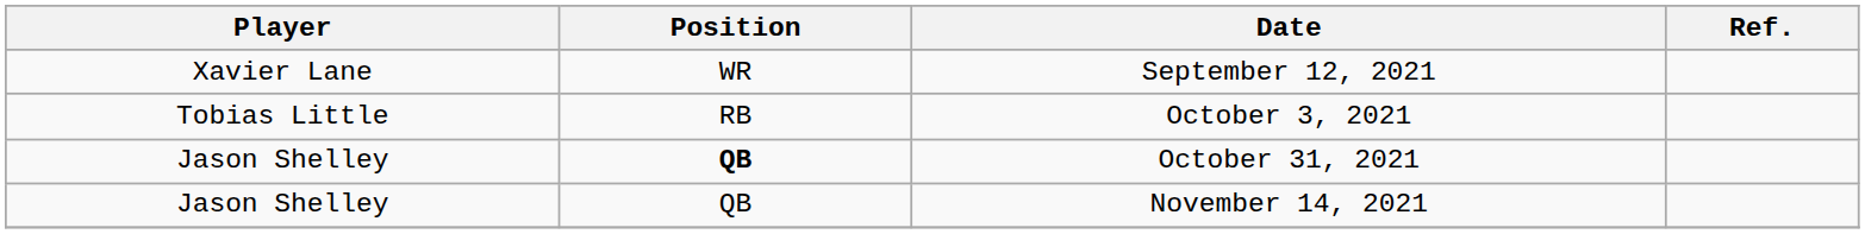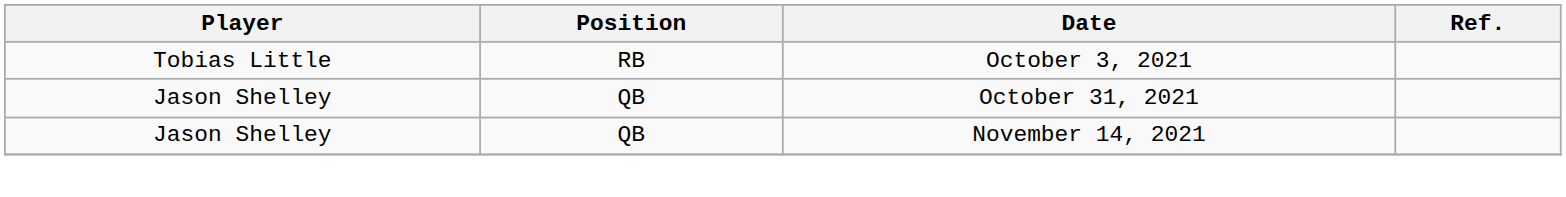- row: Xavier Lane | WR | September 12, 2021
October 31, 2021 | Position: bold -> normal
